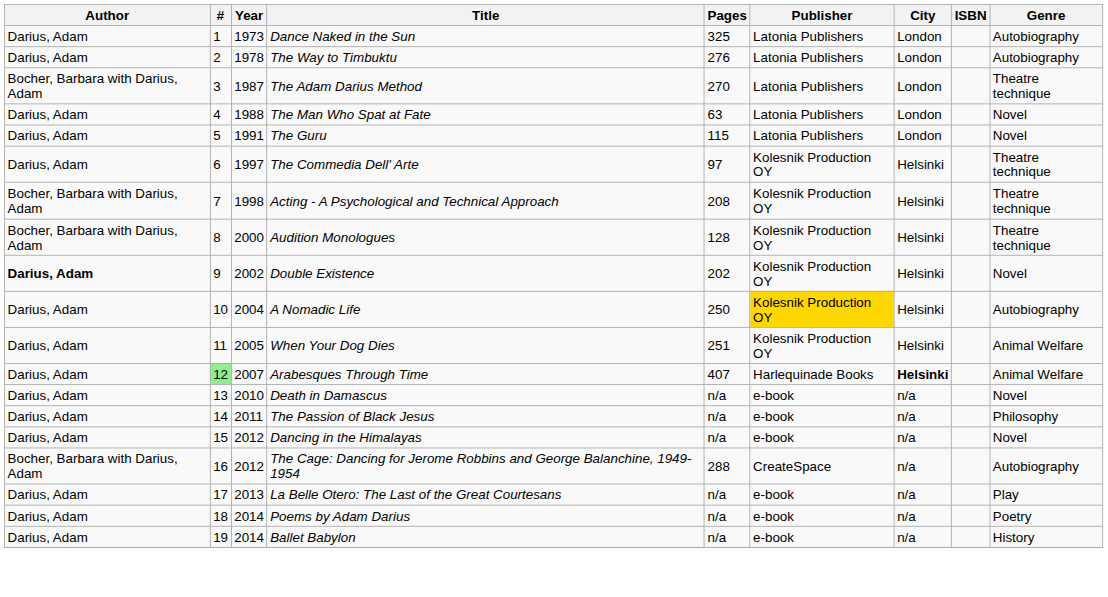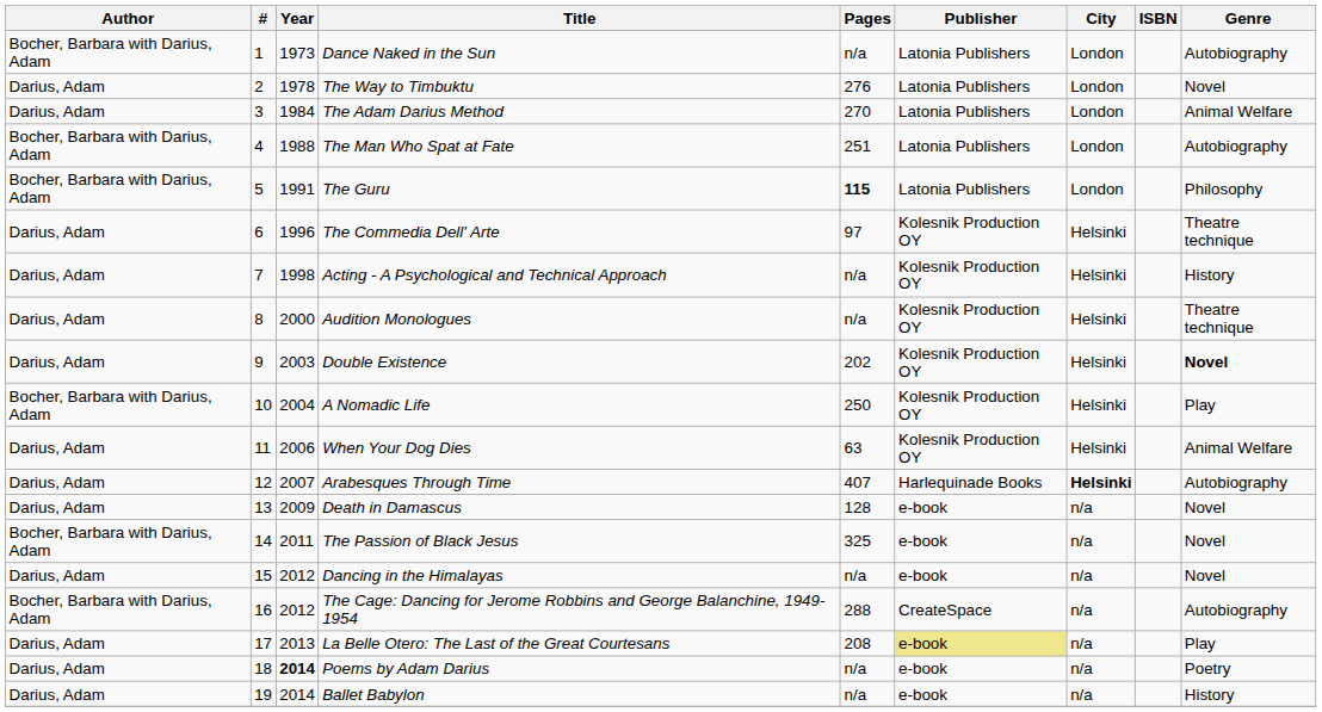Dance Naked in the Sun | Author: Darius, Adam -> Bocher, Barbara with Darius, Adam
Dance Naked in the Sun | Pages: 325 -> n/a
The Way to Timbuktu | Genre: Autobiography -> Novel
The Adam Darius Method | Author: Bocher, Barbara with Darius, Adam -> Darius, Adam
The Adam Darius Method | Year: 1987 -> 1984
The Adam Darius Method | Genre: Theatre technique -> Animal Welfare
The Man Who Spat at Fate | Author: Darius, Adam -> Bocher, Barbara with Darius, Adam
The Man Who Spat at Fate | Pages: 63 -> 251
The Man Who Spat at Fate | Genre: Novel -> Autobiography
The Guru | Author: Darius, Adam -> Bocher, Barbara with Darius, Adam
The Guru | Pages: normal -> bold
The Guru | Genre: Novel -> Philosophy
The Commedia Dell' Arte | Year: 1997 -> 1996
Acting - A Psychological and Technical Approach | Author: Bocher, Barbara with Darius, Adam -> Darius, Adam
Acting - A Psychological and Technical Approach | Pages: 208 -> n/a
Acting - A Psychological and Technical Approach | Genre: Theatre technique -> History
Audition Monologues | Author: Bocher, Barbara with Darius, Adam -> Darius, Adam
Audition Monologues | Pages: 128 -> n/a
Double Existence | Author: bold -> normal
Double Existence | Year: 2002 -> 2003
Double Existence | Genre: normal -> bold
A Nomadic Life | Author: Darius, Adam -> Bocher, Barbara with Darius, Adam
A Nomadic Life | Publisher: gold background -> no background
A Nomadic Life | Genre: Autobiography -> Play
When Your Dog Dies | Year: 2005 -> 2006
When Your Dog Dies | Pages: 251 -> 63
Arabesques Through Time | #: lightgreen background -> no background
Arabesques Through Time | Genre: Animal Welfare -> Autobiography
Death in Damascus | Year: 2010 -> 2009
Death in Damascus | Pages: n/a -> 128
The Passion of Black Jesus | Author: Darius, Adam -> Bocher, Barbara with Darius, Adam
The Passion of Black Jesus | Pages: n/a -> 325
The Passion of Black Jesus | Genre: Philosophy -> Novel
La Belle Otero: The Last of the Great Courtesans | Pages: n/a -> 208
La Belle Otero: The Last of the Great Courtesans | Publisher: no background -> khaki background
Poems by Adam Darius | Year: normal -> bold
